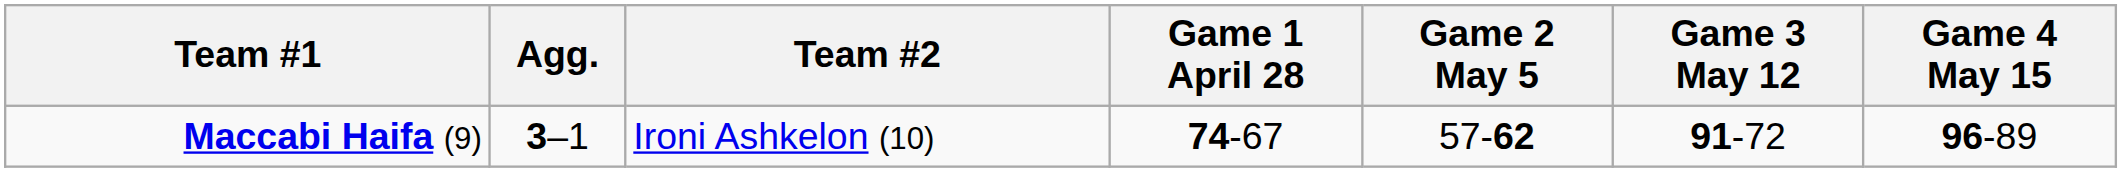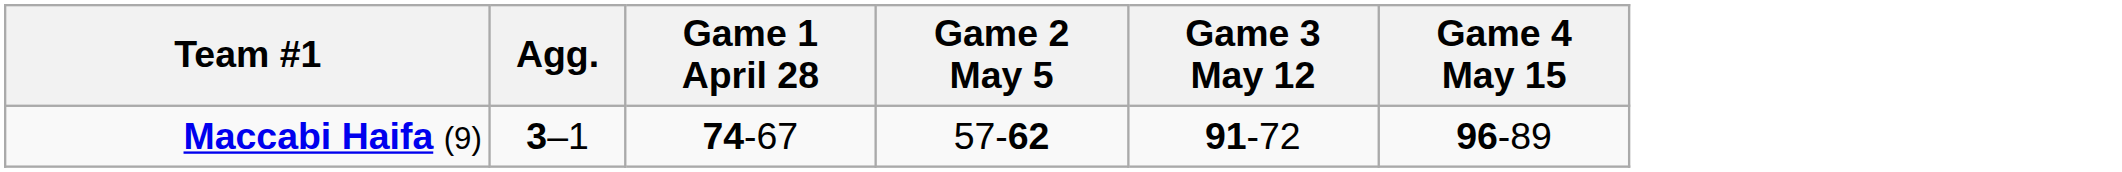- column: Team #2 | Ironi Ashkelon (10)
